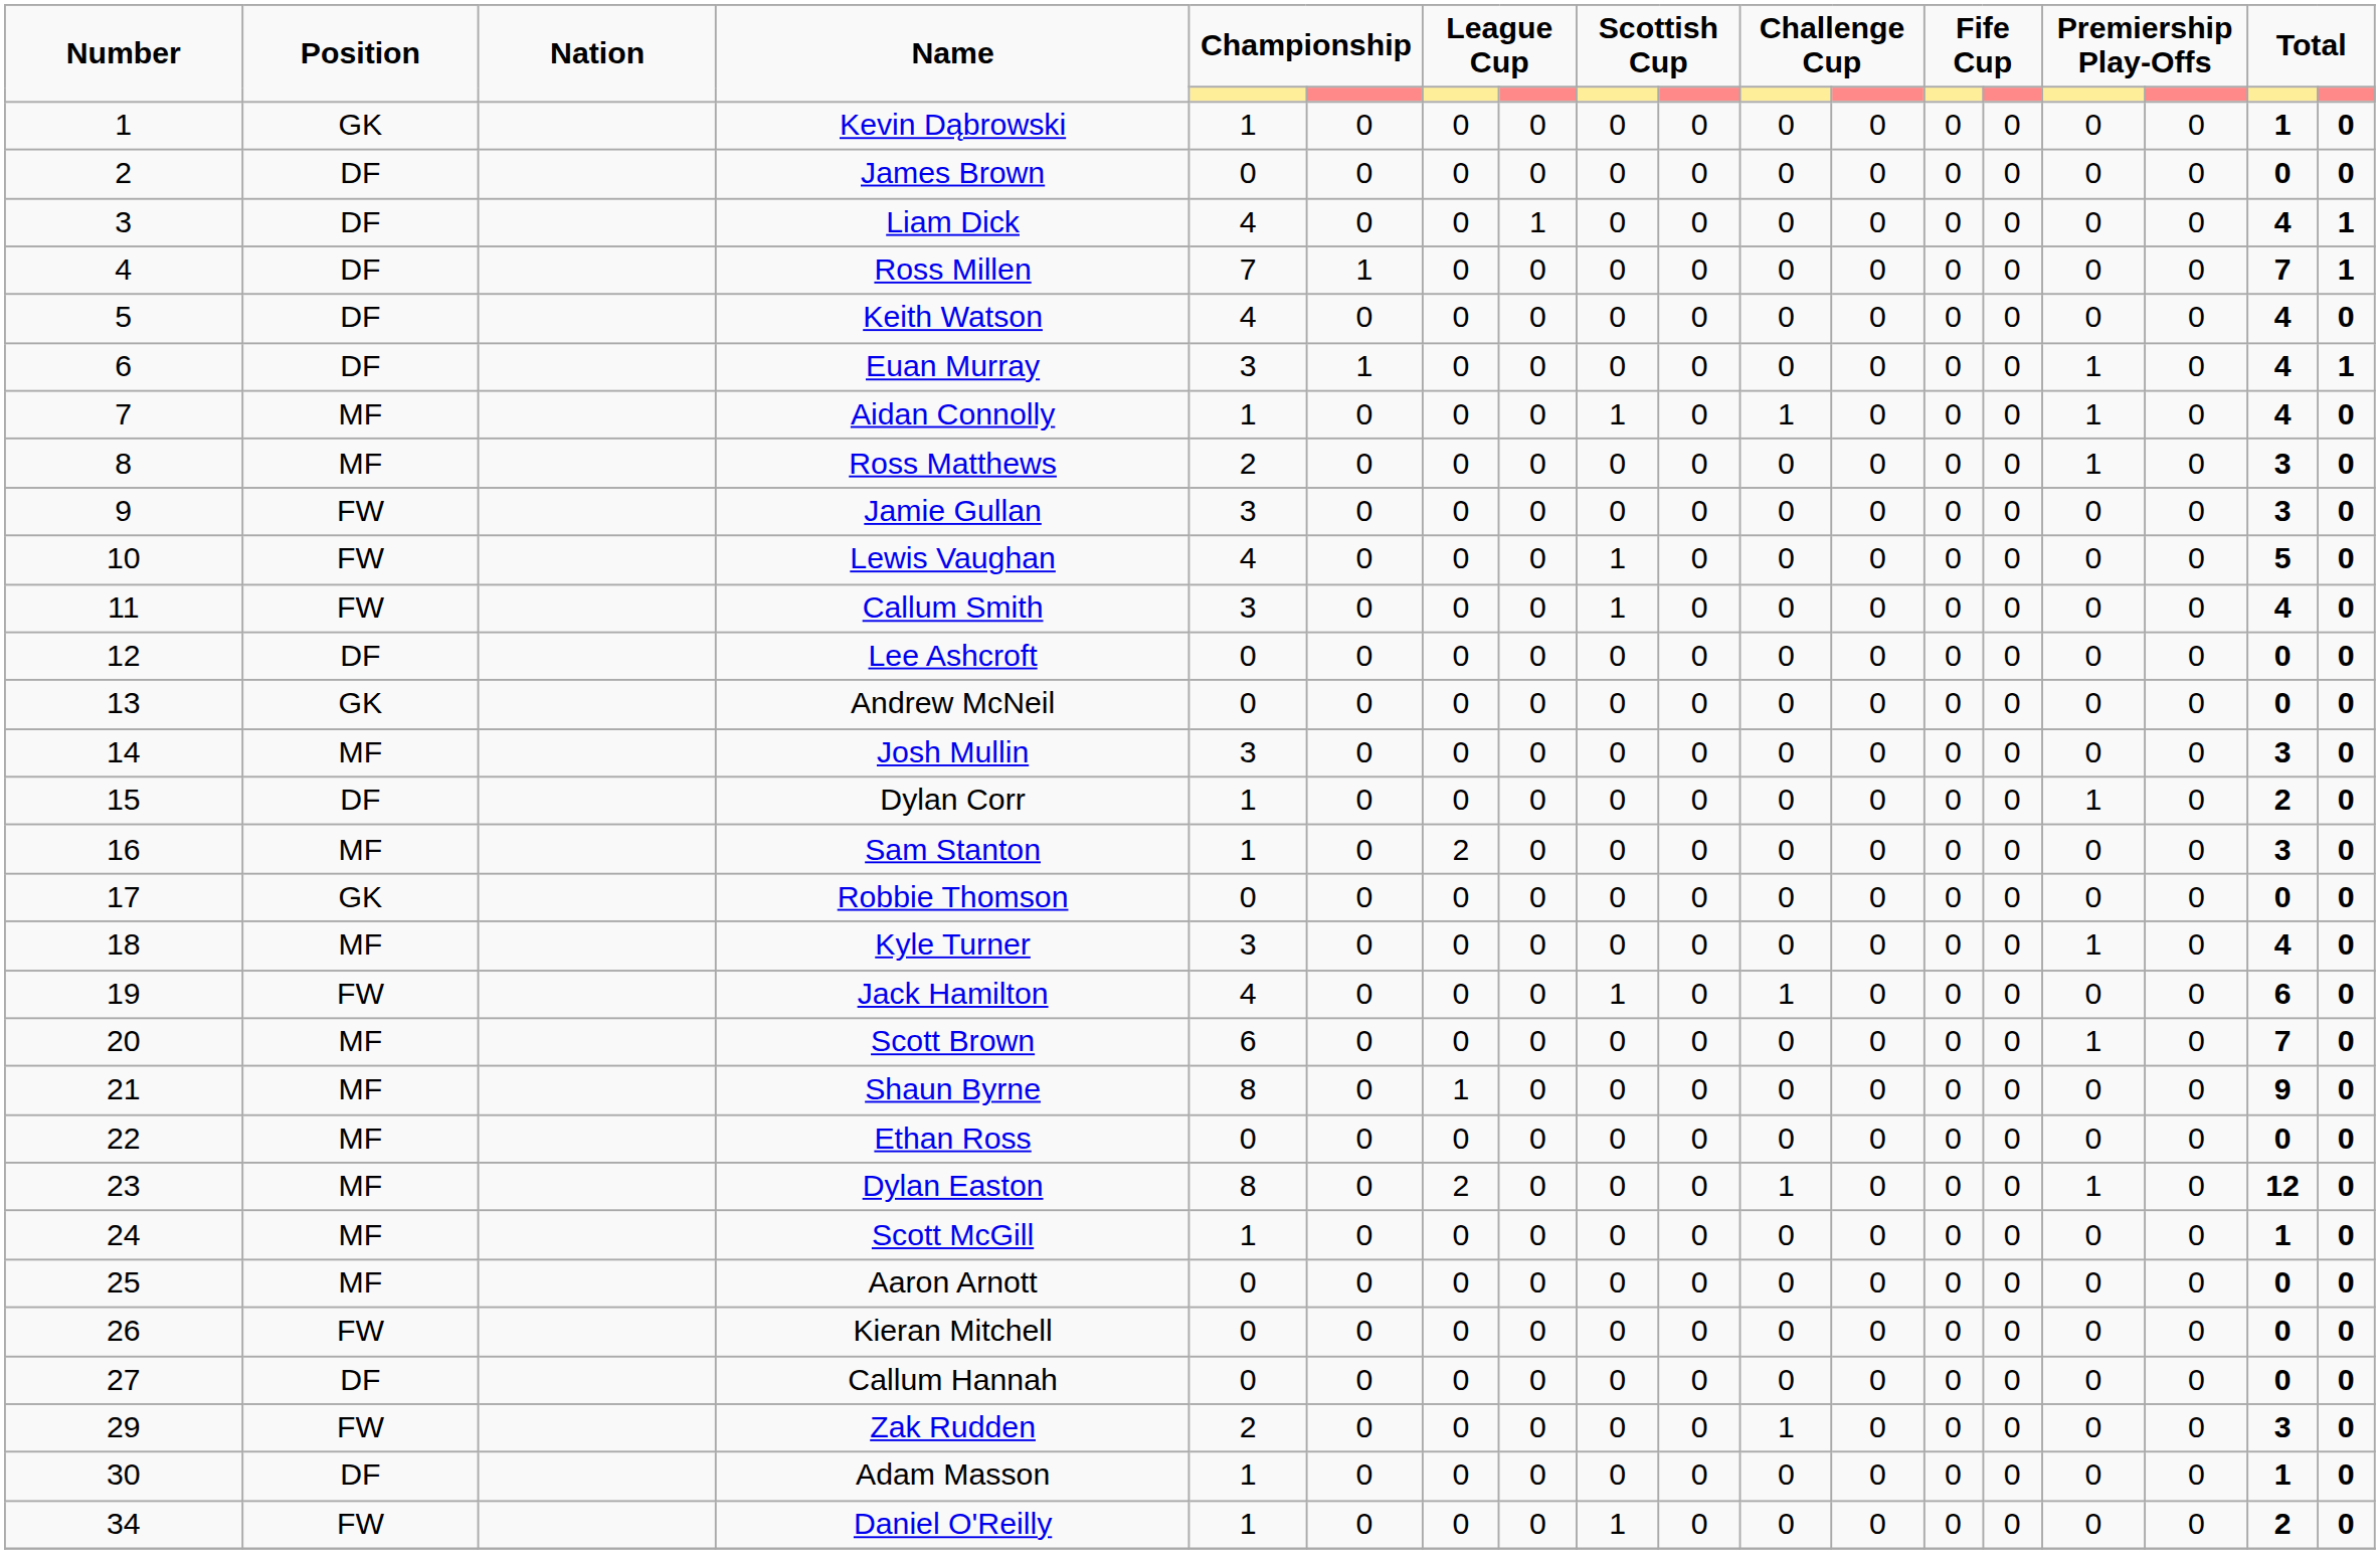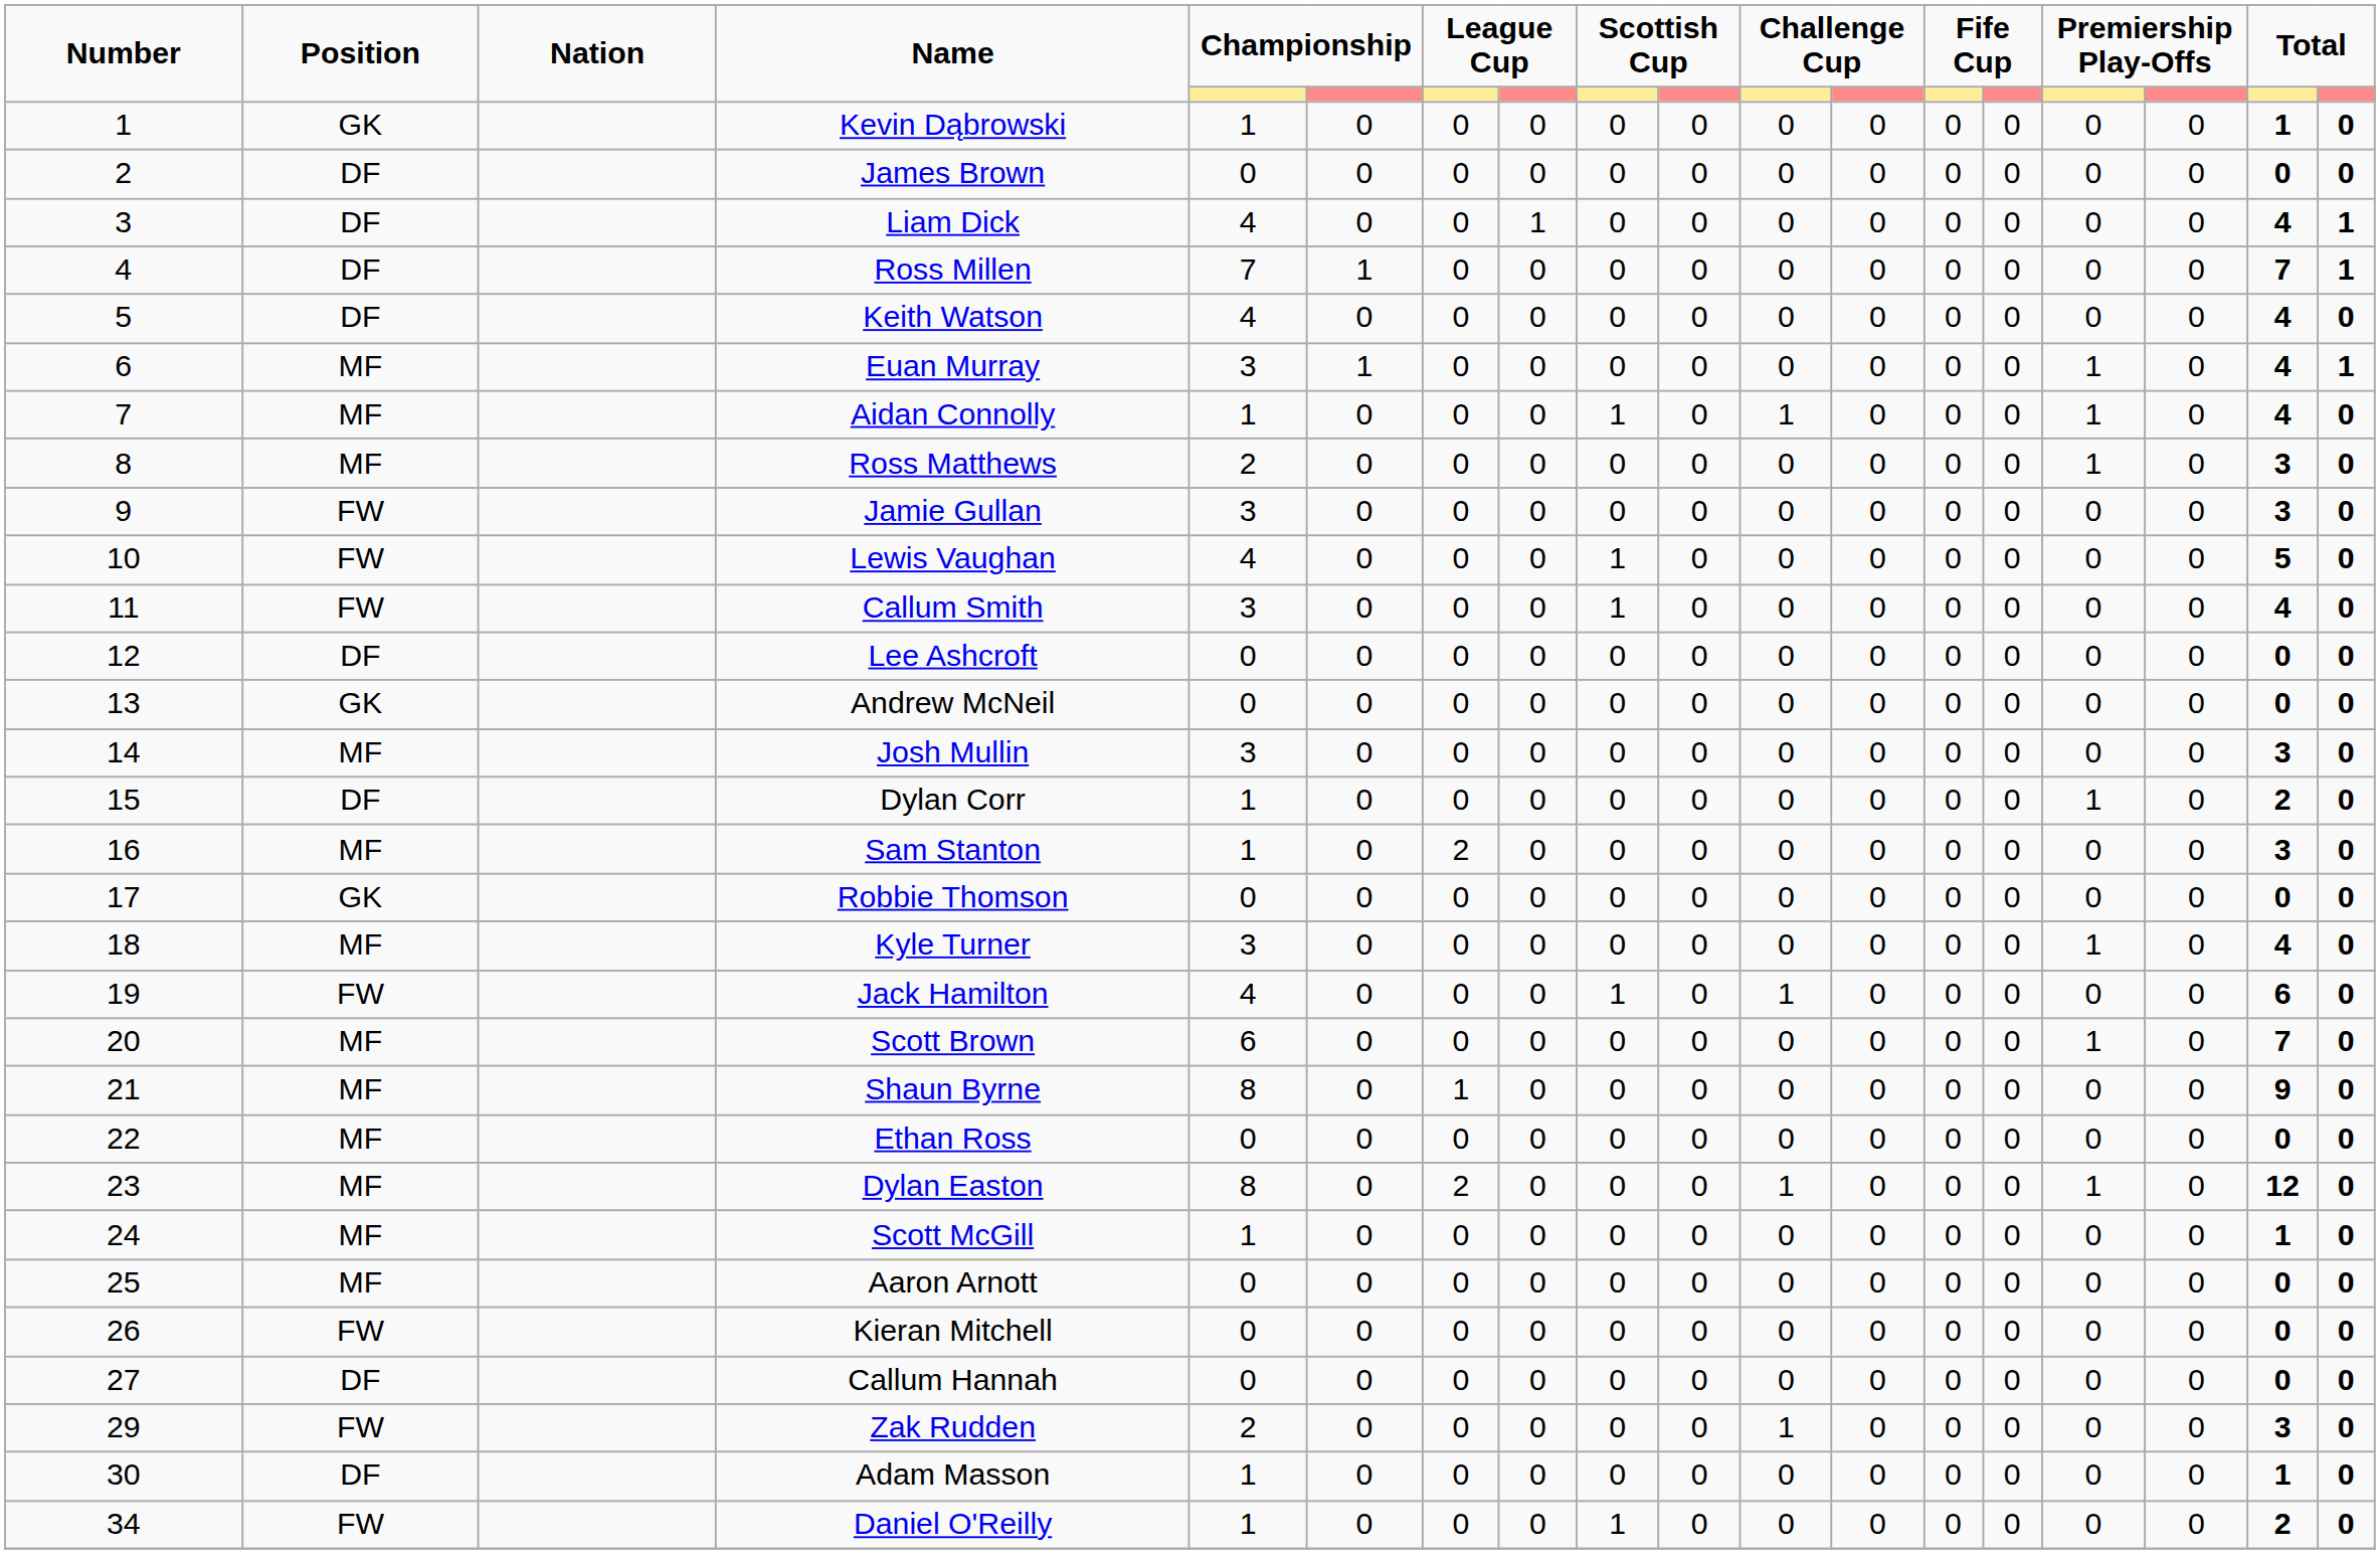Euan Murray | Position: DF -> MF
